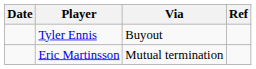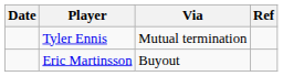Tyler Ennis | Via: Buyout -> Mutual termination
Eric Martinsson | Via: Mutual termination -> Buyout
